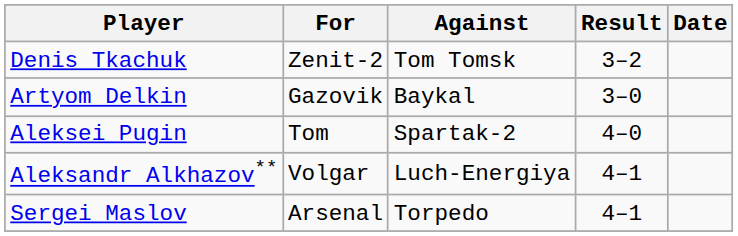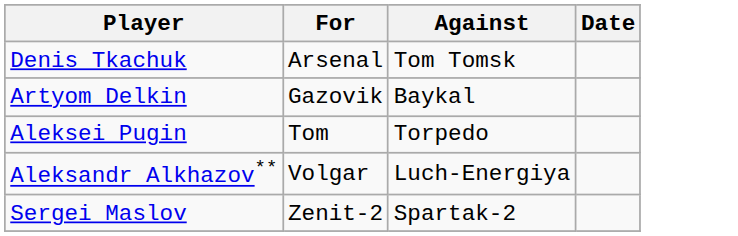- column: Result | 3–2 | 3–0 | 4–0 | 4–1 | 4–1
Denis Tkachuk | For: Zenit-2 -> Arsenal
Aleksei Pugin | Against: Spartak-2 -> Torpedo
Sergei Maslov | For: Arsenal -> Zenit-2
Sergei Maslov | Against: Torpedo -> Spartak-2
